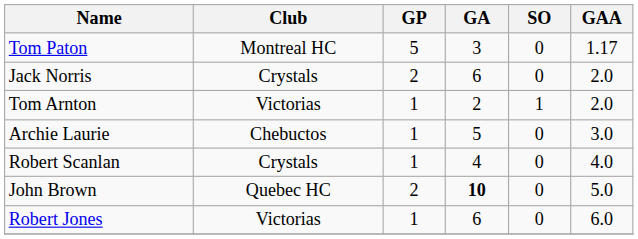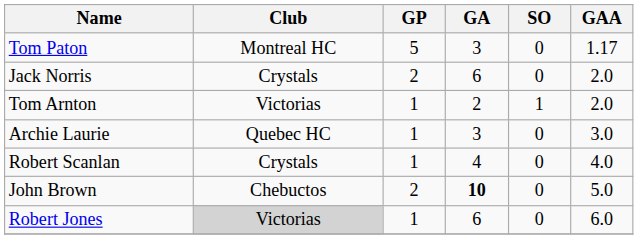Archie Laurie | Club: Chebuctos -> Quebec HC
Archie Laurie | GA: 5 -> 3
John Brown | Club: Quebec HC -> Chebuctos
Robert Jones | Club: no background -> lightgrey background
